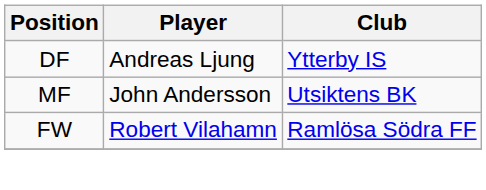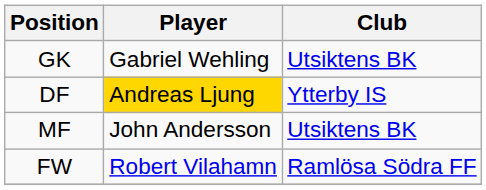+ row: GK | Gabriel Wehling | Utsiktens BK
DF | Player: no background -> gold background
